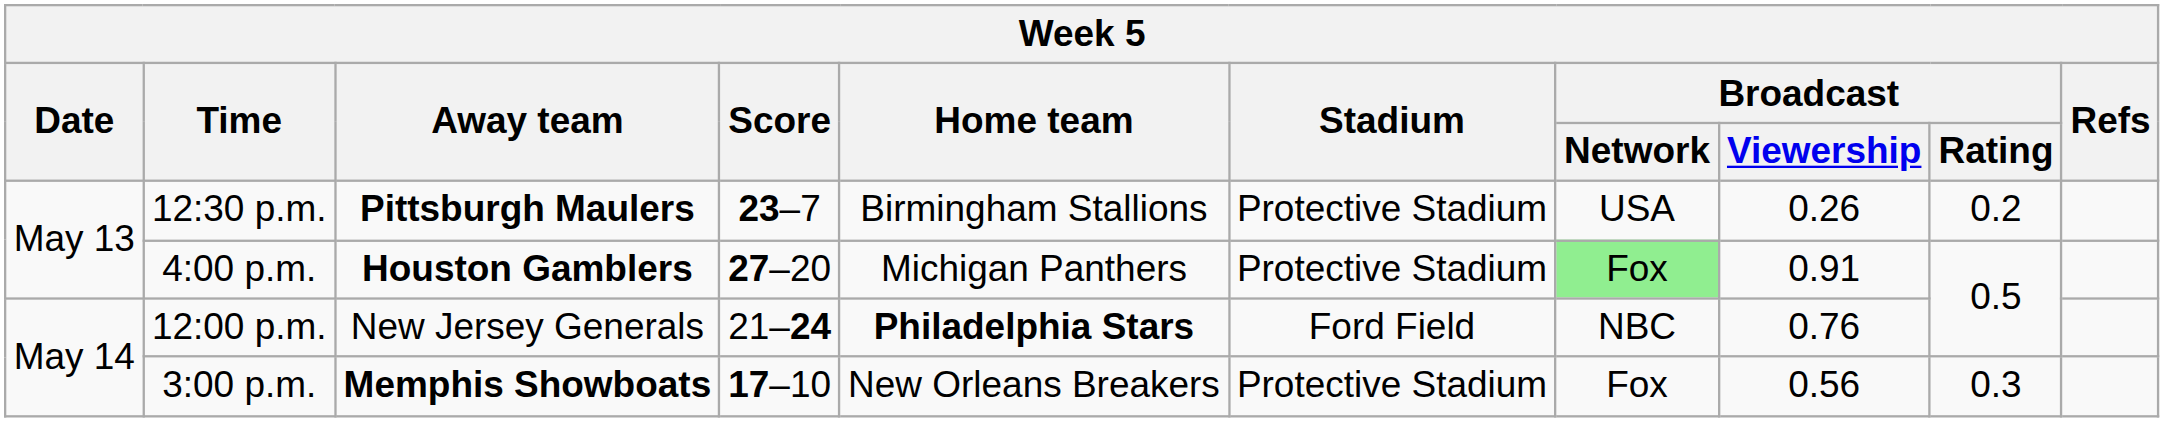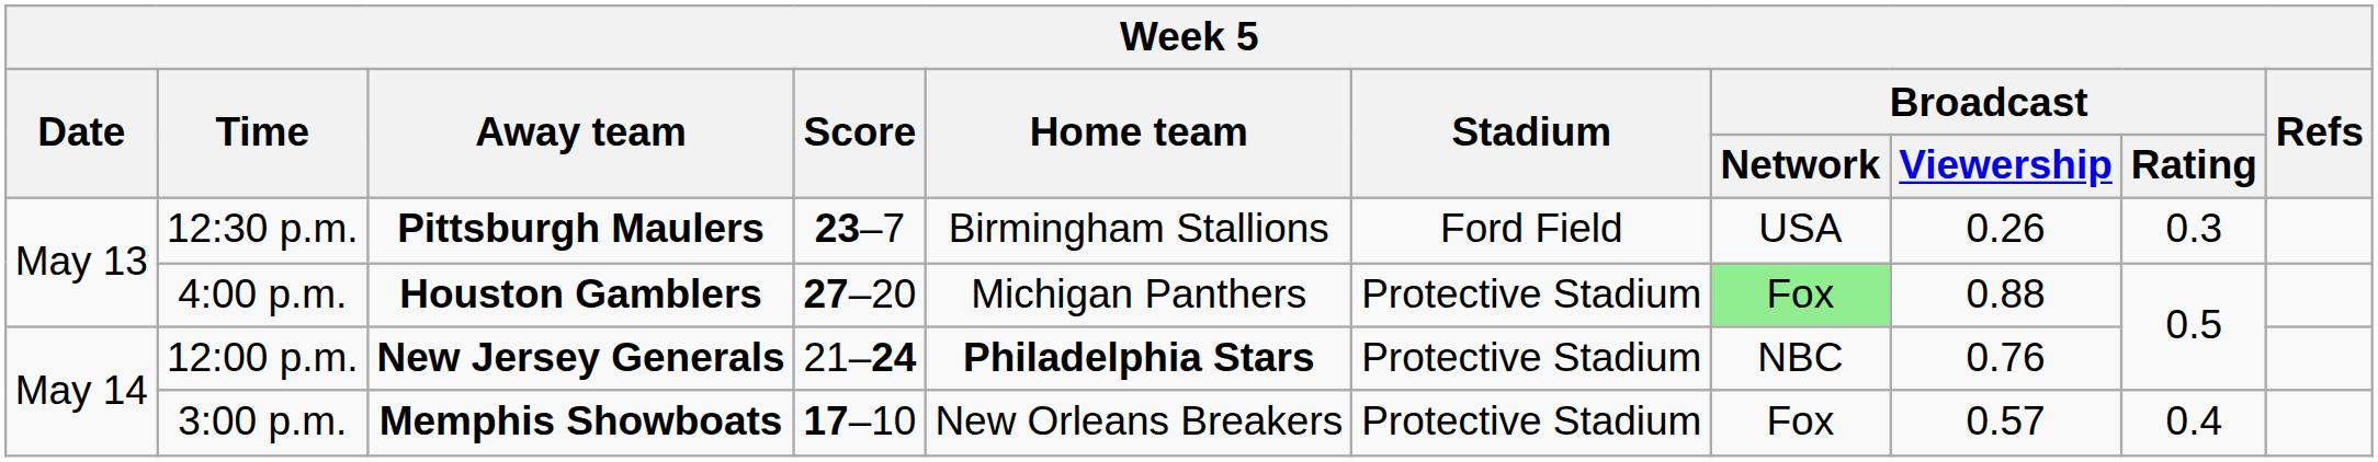12:30 p.m. | Stadium: Protective Stadium -> Ford Field
12:30 p.m. | Broadcast / Rating: 0.2 -> 0.3
4:00 p.m. | Broadcast / Viewership: 0.91 -> 0.88
12:00 p.m. | Away team: normal -> bold
12:00 p.m. | Stadium: Ford Field -> Protective Stadium
3:00 p.m. | Broadcast / Viewership: 0.56 -> 0.57
3:00 p.m. | Broadcast / Rating: 0.3 -> 0.4
